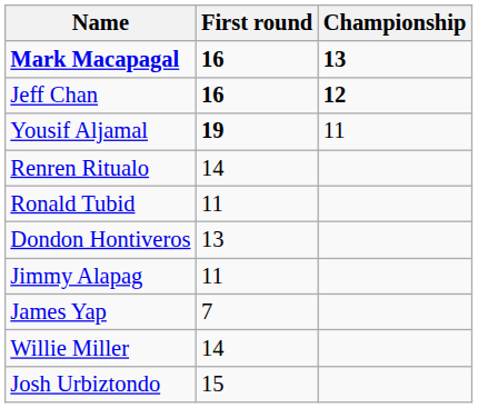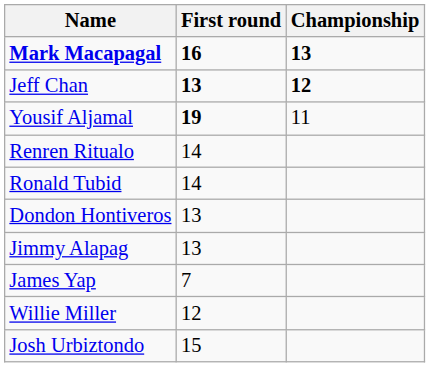Jeff Chan | First round: 16 -> 13
Ronald Tubid | First round: 11 -> 14
Jimmy Alapag | First round: 11 -> 13
Willie Miller | First round: 14 -> 12
